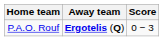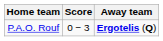columns swapped: Score <-> Away team
